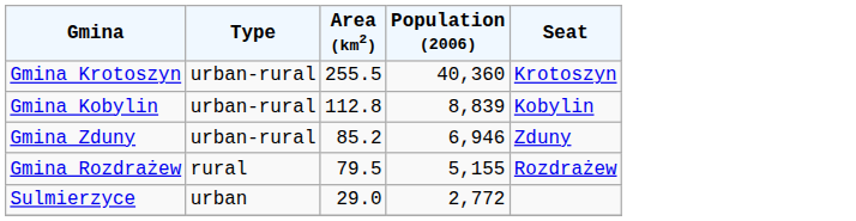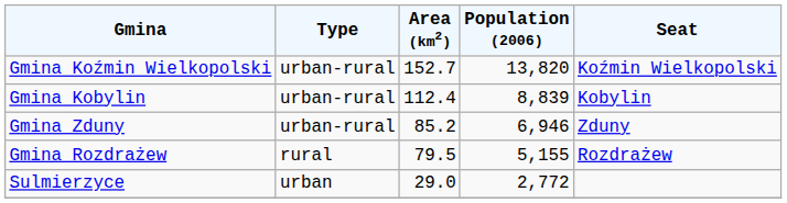- row: Gmina Krotoszyn | urban-rural | 255.5 | 40,360 | Krotoszyn
+ row: Gmina Koźmin Wielkopolski | urban-rural | 152.7 | 13,820 | Koźmin Wielkopolski
Gmina Kobylin | Area (km2): 112.8 -> 112.4
